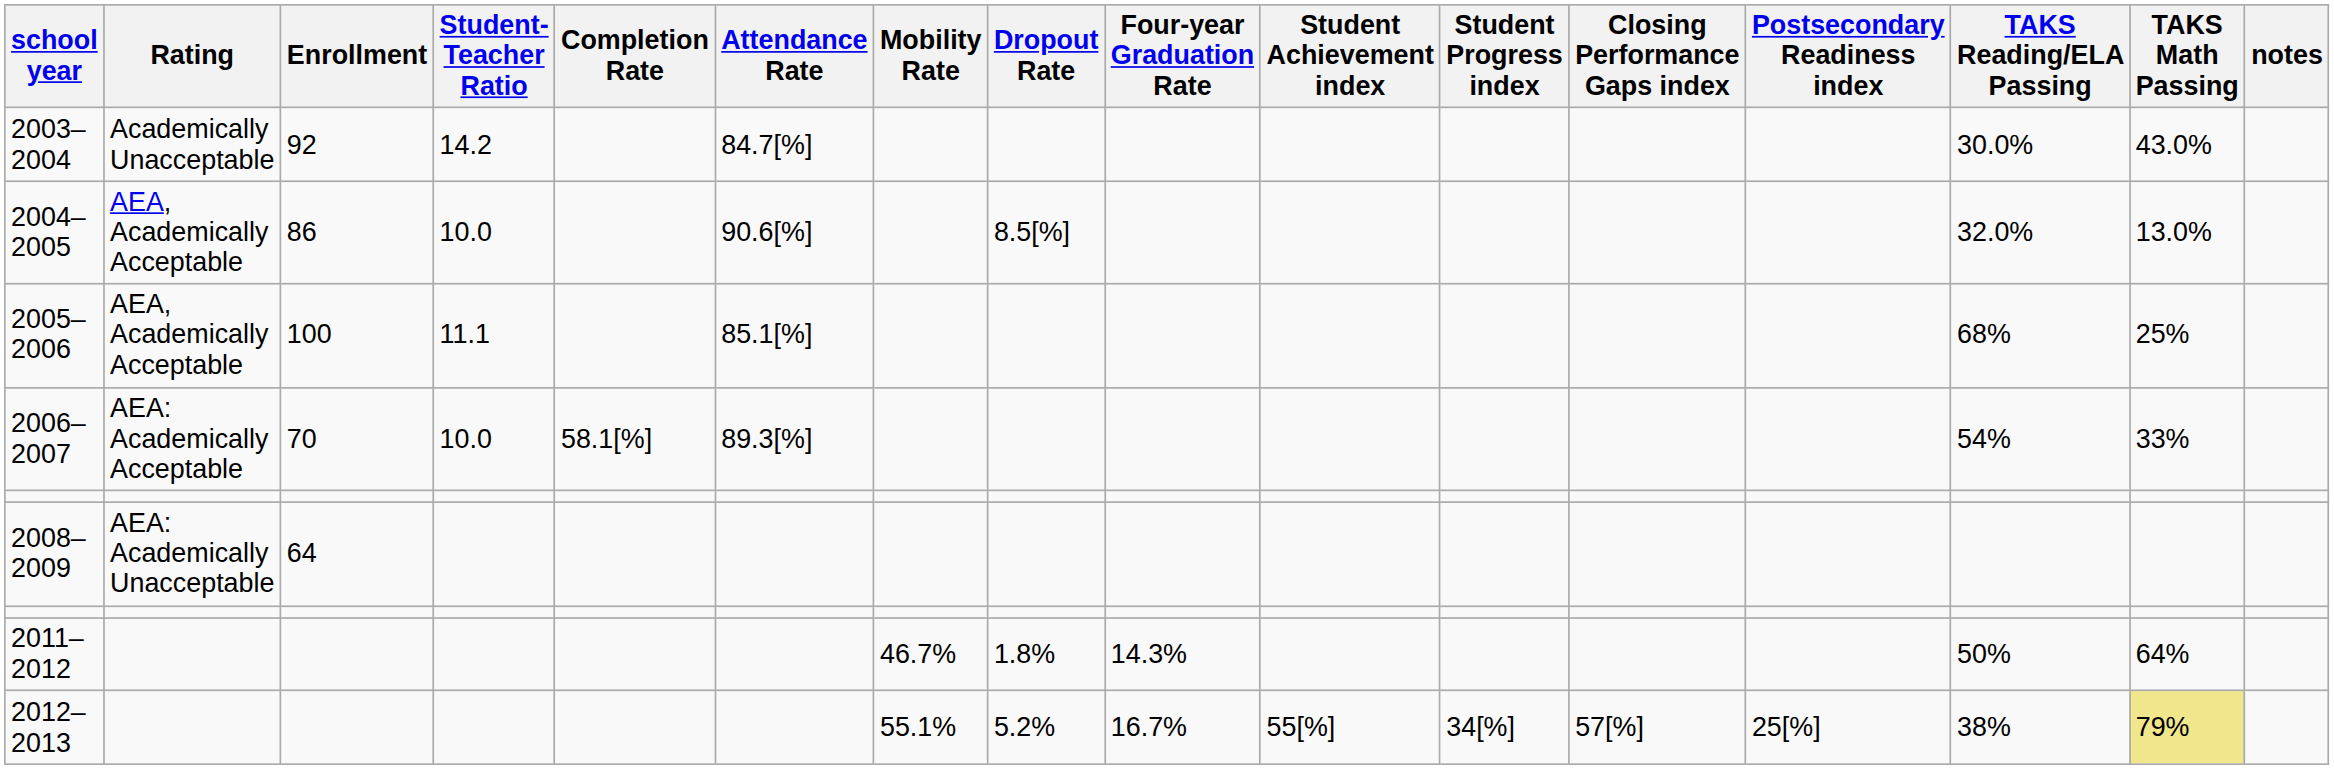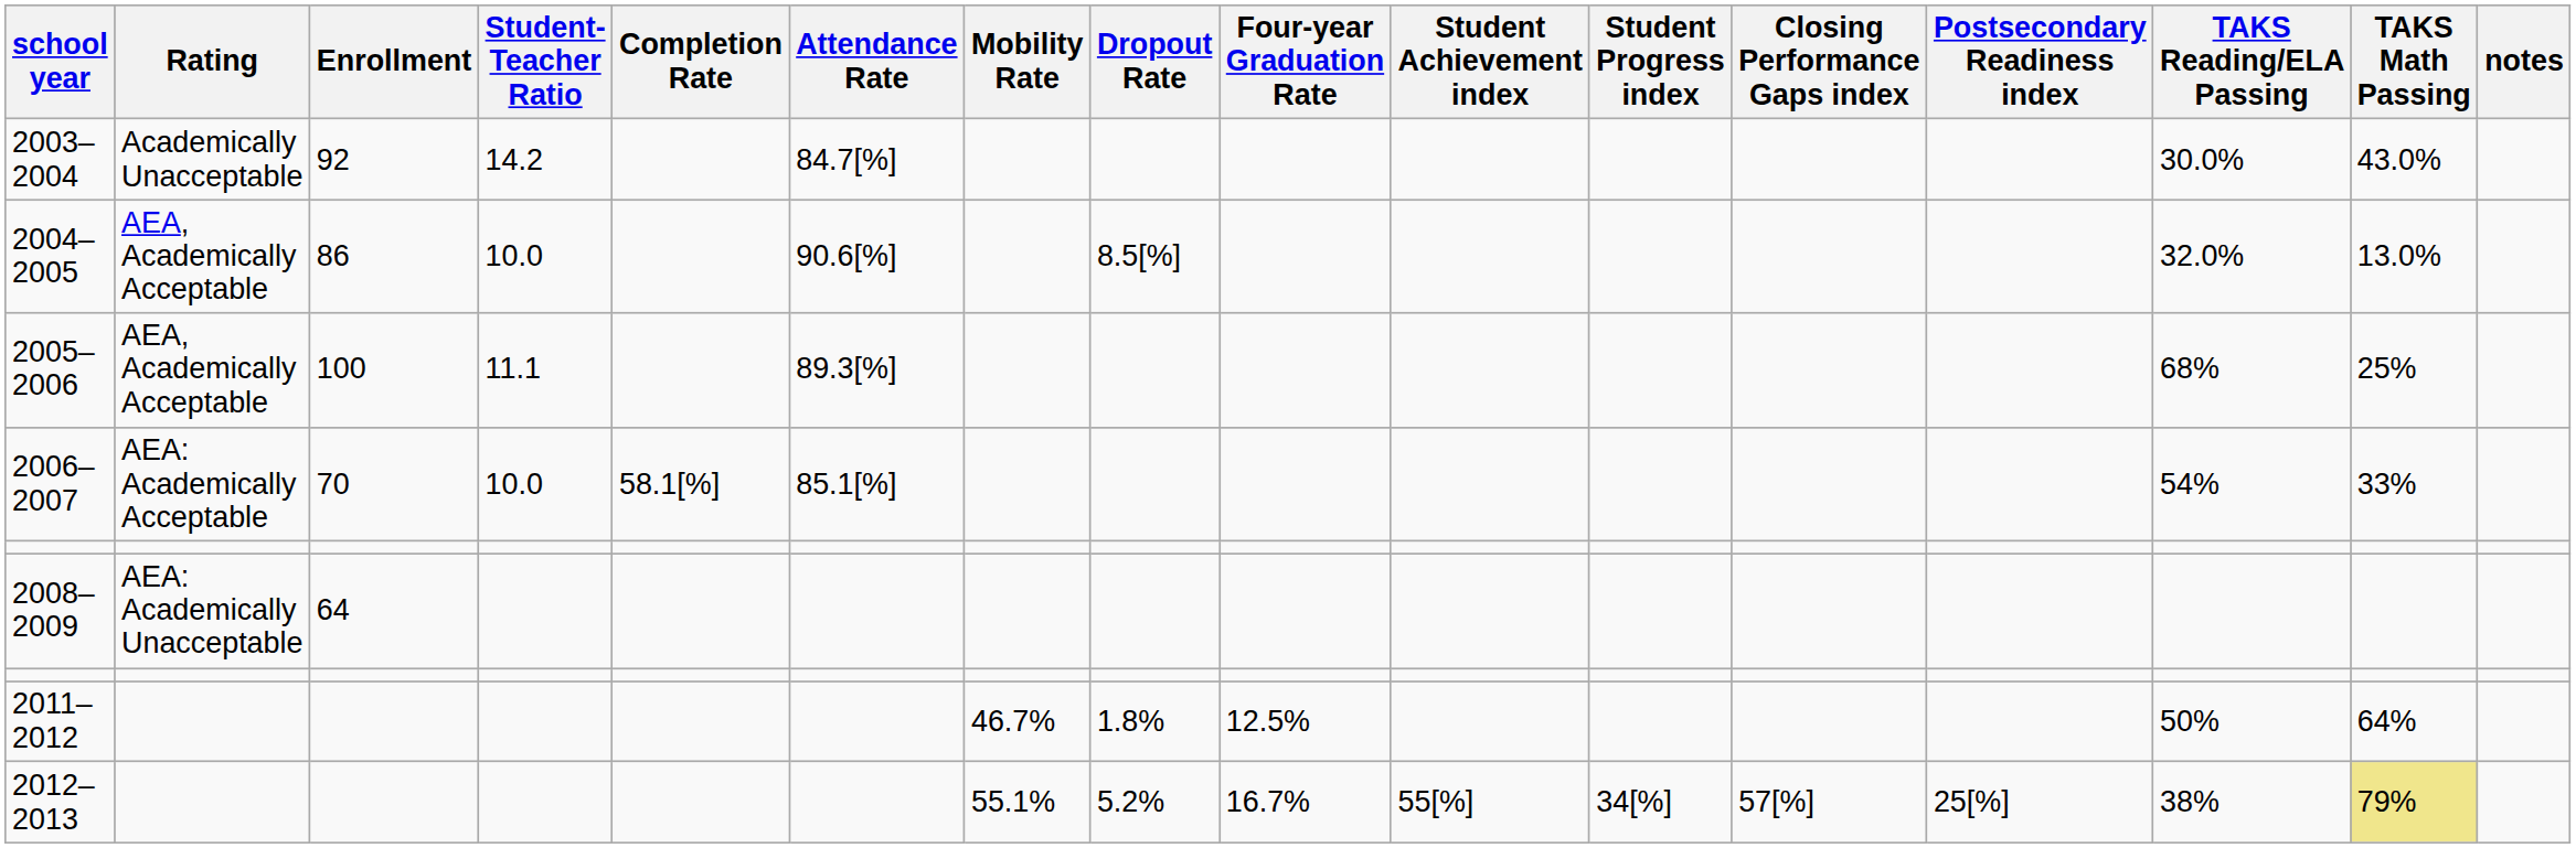2005–2006 | Attendance Rate: 85.1[%] -> 89.3[%]
2006–2007 | Attendance Rate: 89.3[%] -> 85.1[%]
2011–2012 | Four-year Graduation Rate: 14.3% -> 12.5%
